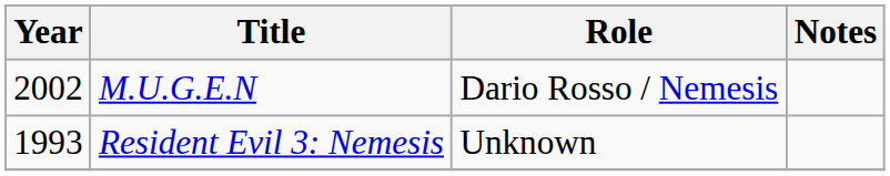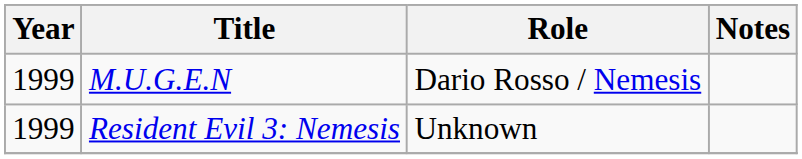M.U.G.E.N | Year: 2002 -> 1999
Resident Evil 3: Nemesis | Year: 1993 -> 1999
